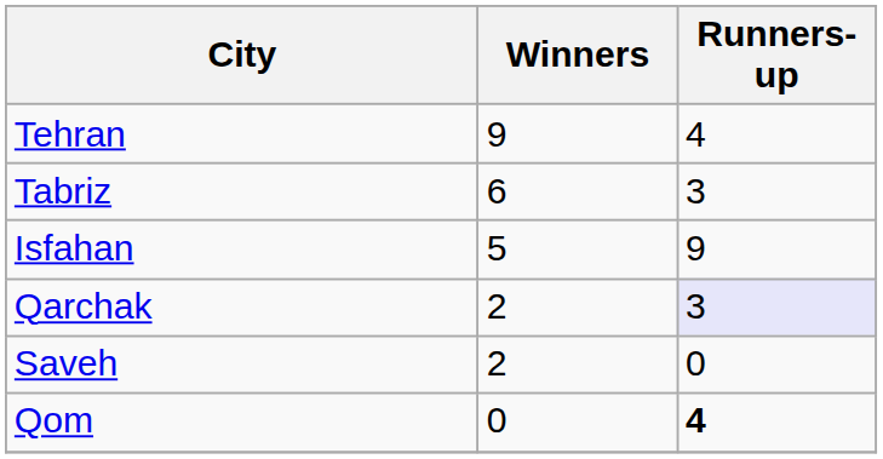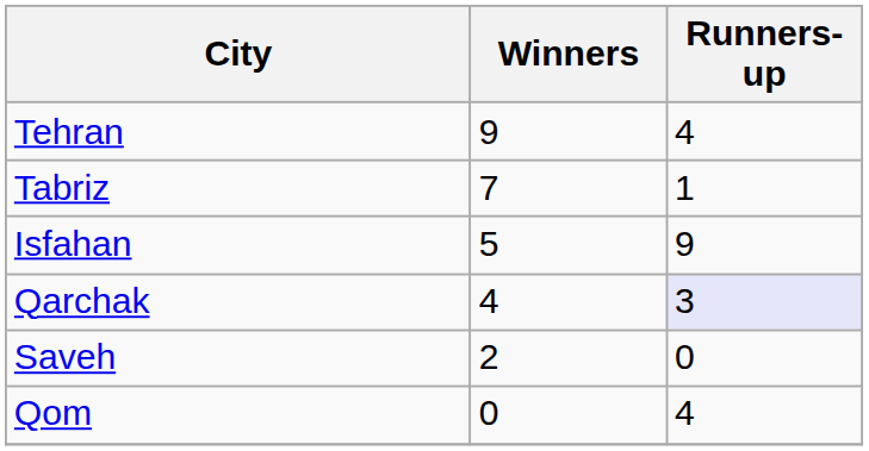Tabriz | Winners: 6 -> 7
Tabriz | Runners-up: 3 -> 1
Qarchak | Winners: 2 -> 4
Qom | Runners-up: bold -> normal
